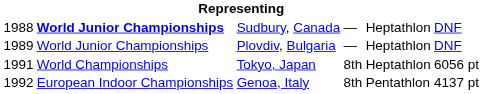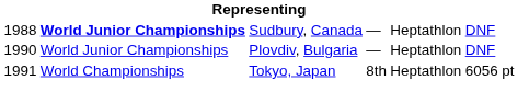Plovdiv, Bulgaria | column 1: 1989 -> 1990
- row: 1992 | European Indoor Championships | Genoa, Italy | 8th | Pentathlon | 4137 pt
